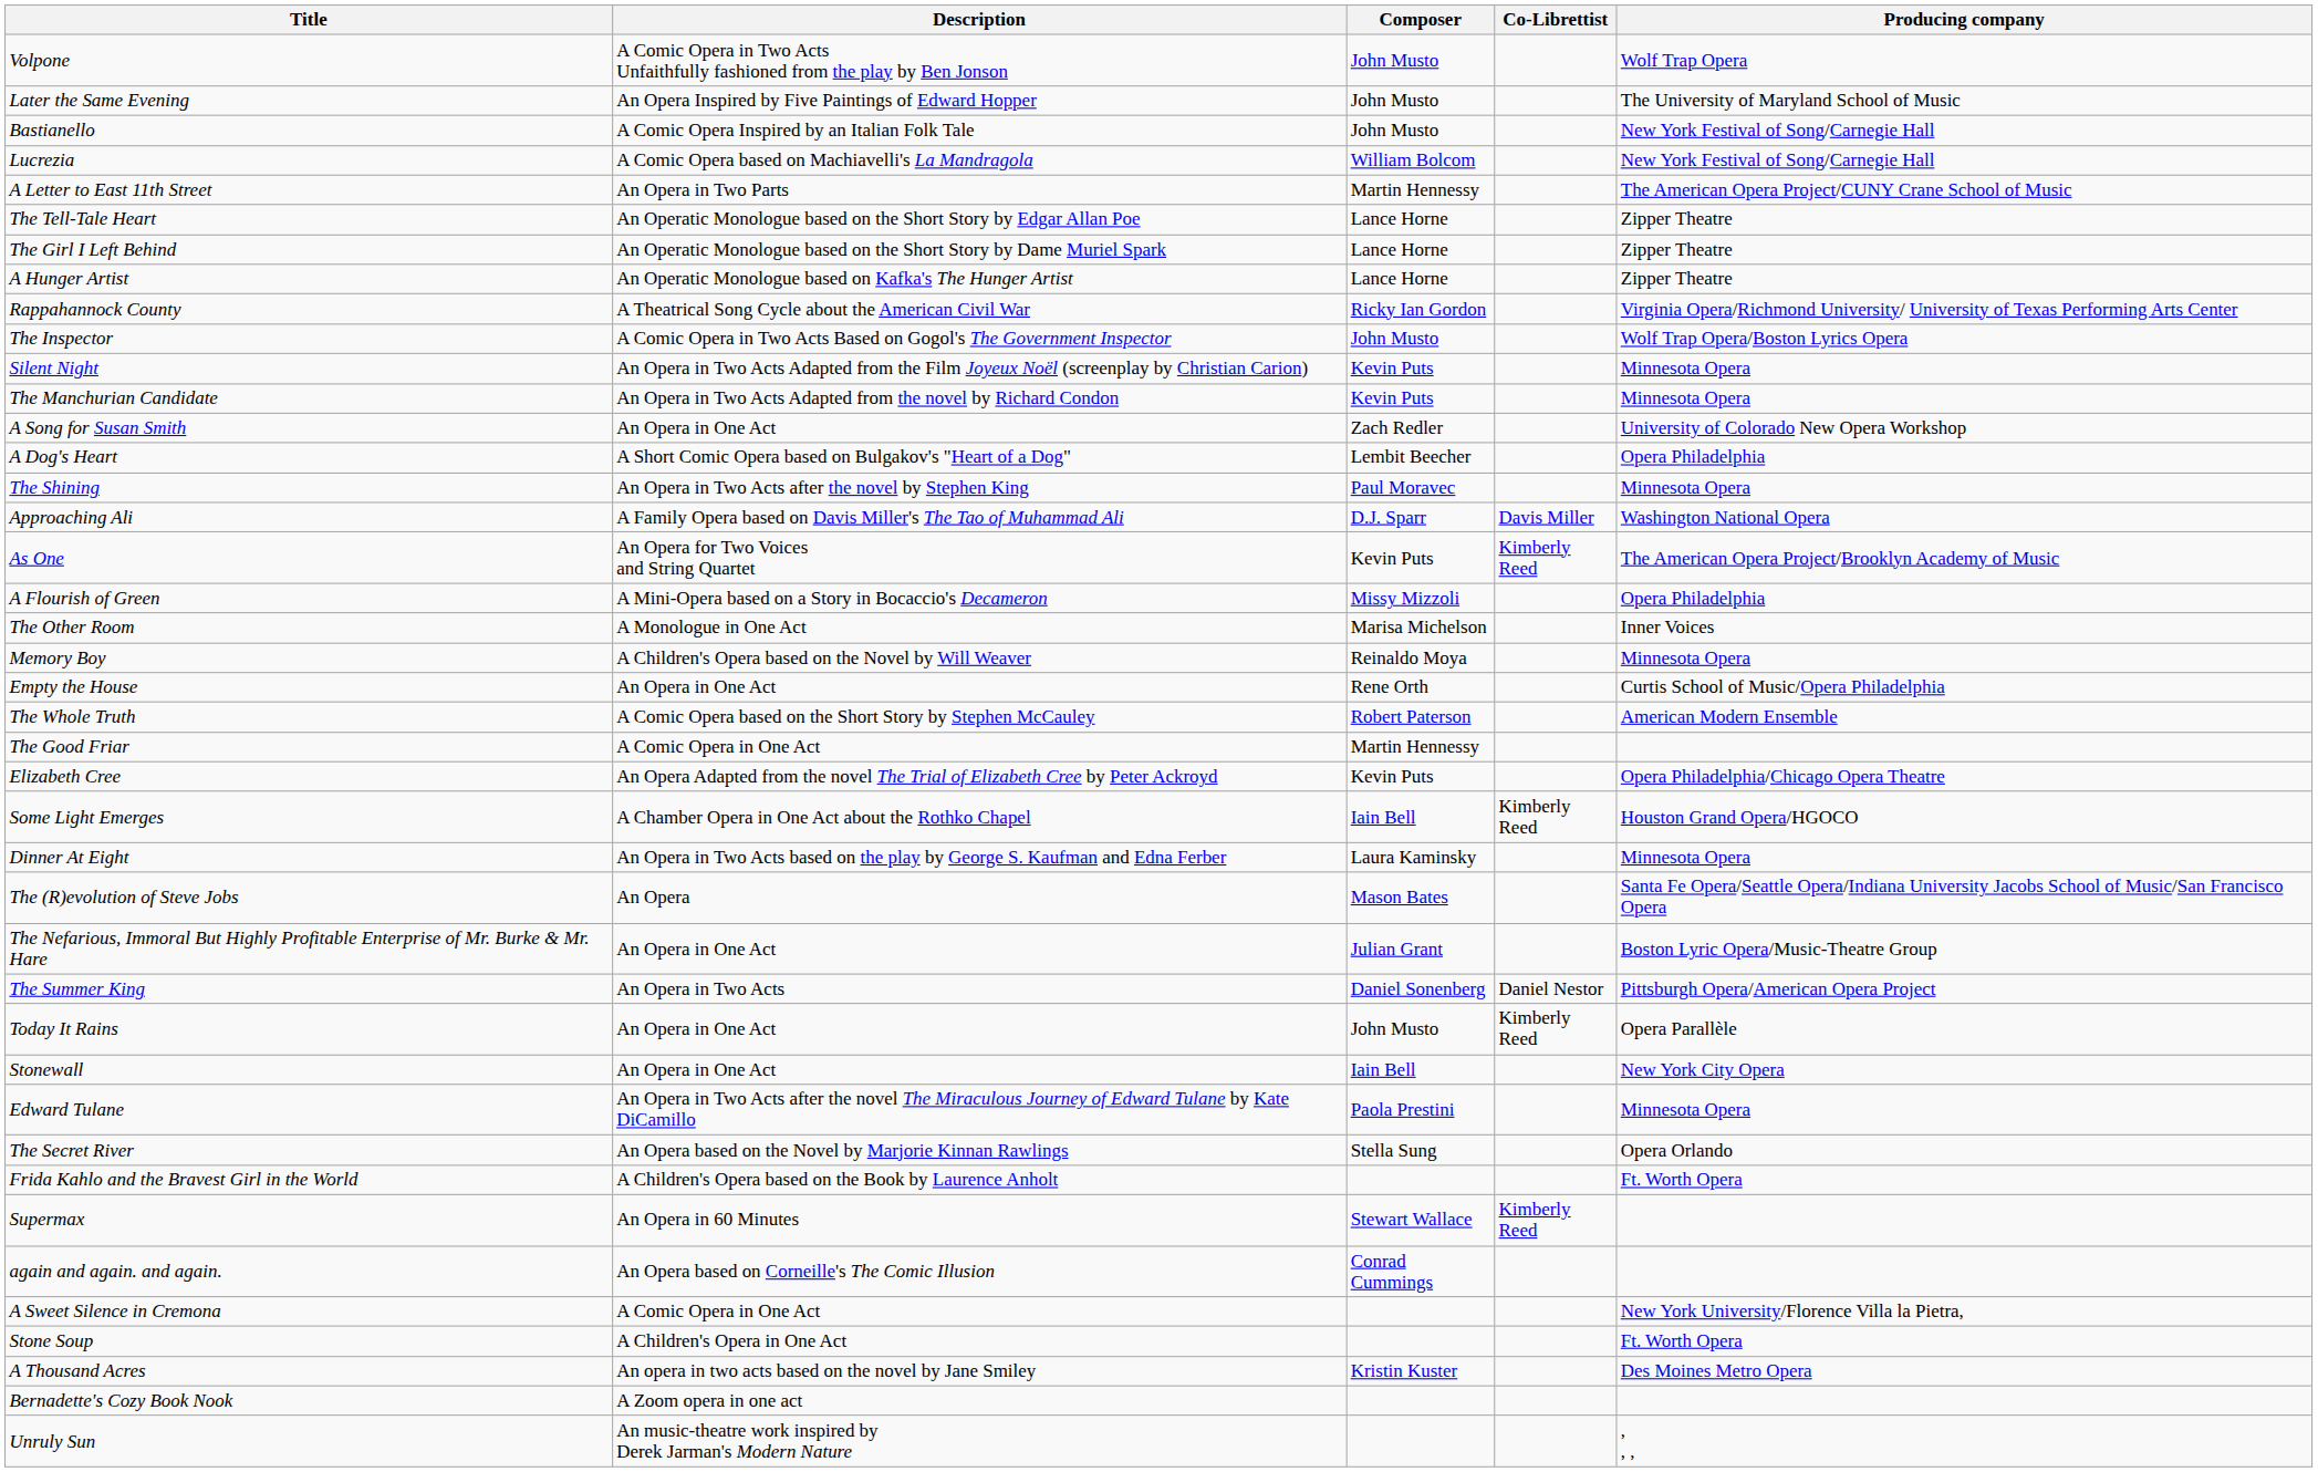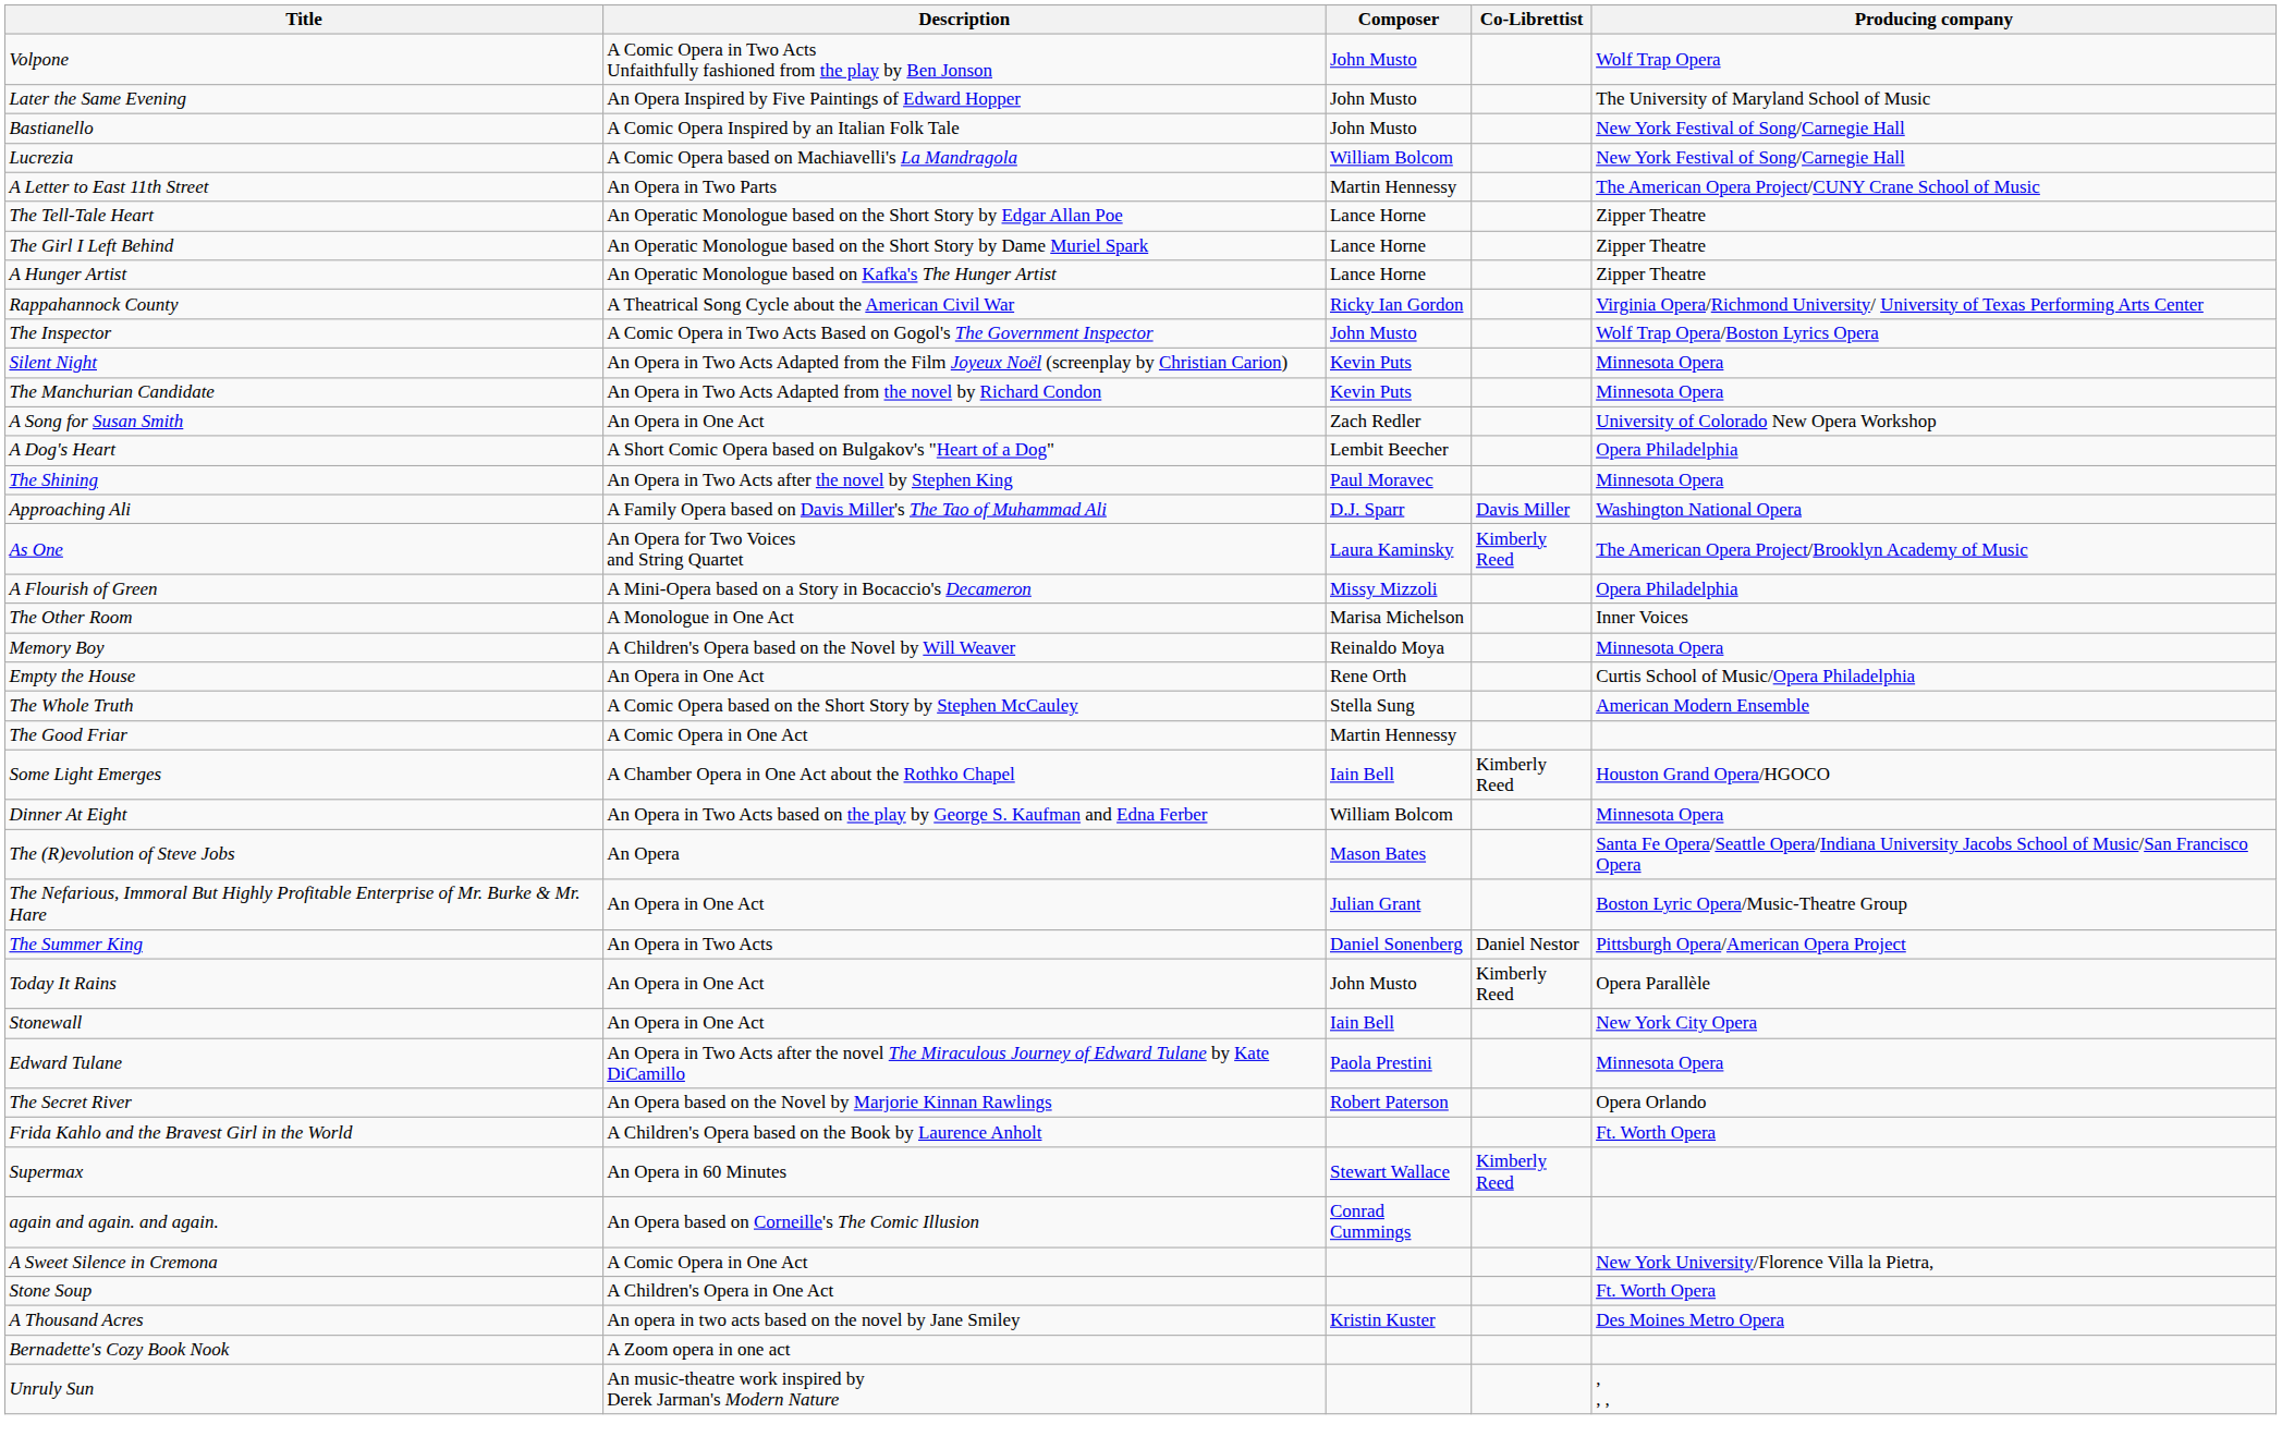As One | Composer: Kevin Puts -> Laura Kaminsky
The Whole Truth | Composer: Robert Paterson -> Stella Sung
- row: Elizabeth Cree | An Opera Adapted from the novel The Trial of Elizabeth Cree by Peter Ackroyd | Kevin Puts | Opera Philadelphia/Chicago Opera Theatre
Dinner At Eight | Composer: Laura Kaminsky -> William Bolcom
The Secret River | Composer: Stella Sung -> Robert Paterson
